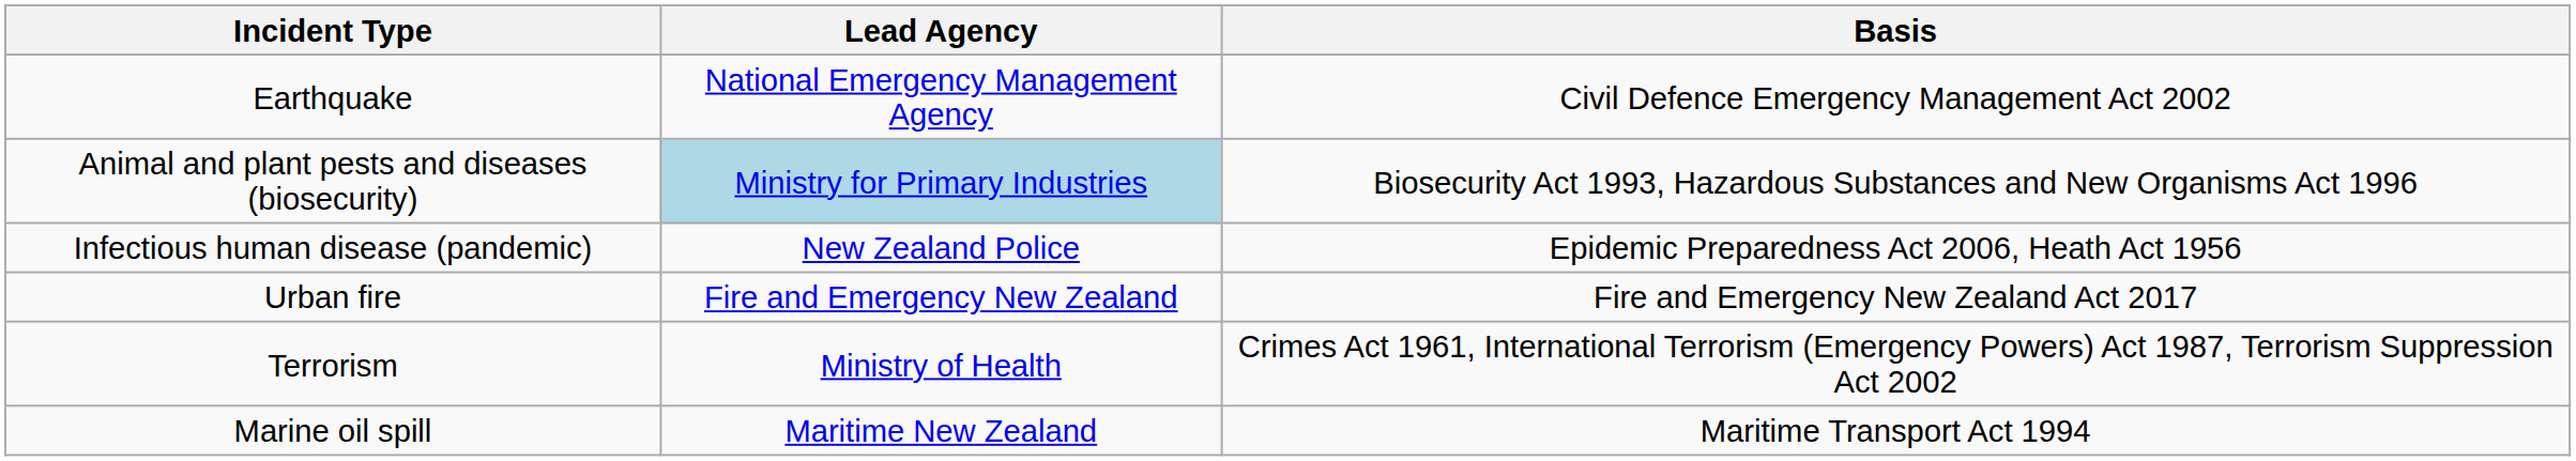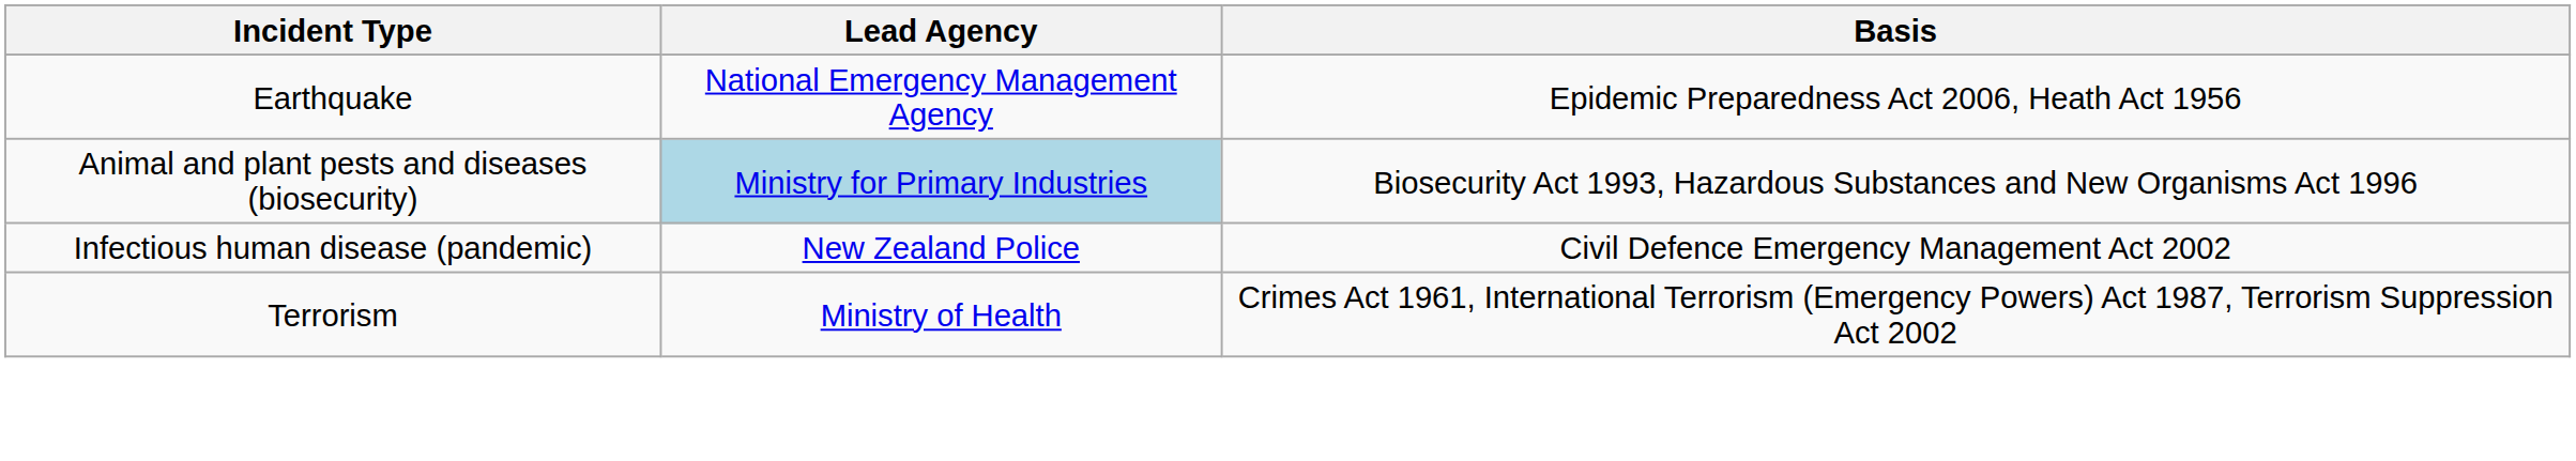Earthquake | Basis: Civil Defence Emergency Management Act 2002 -> Epidemic Preparedness Act 2006, Heath Act 1956
Infectious human disease (pandemic) | Basis: Epidemic Preparedness Act 2006, Heath Act 1956 -> Civil Defence Emergency Management Act 2002
- row: Urban fire | Fire and Emergency New Zealand | Fire and Emergency New Zealand Act 2017
- row: Marine oil spill | Maritime New Zealand | Maritime Transport Act 1994
